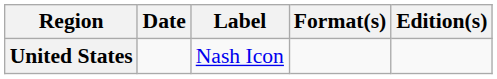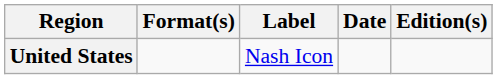columns swapped: Date <-> Format(s)
